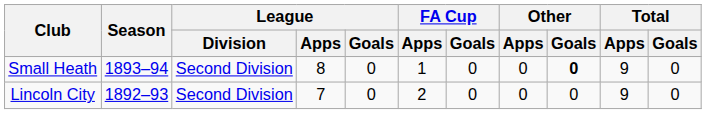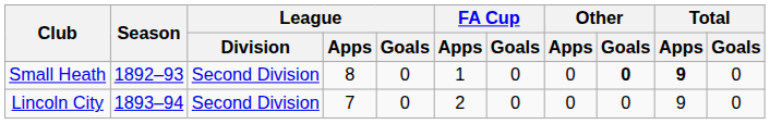Small Heath | Season: 1893–94 -> 1892–93
Small Heath | Total / Apps: normal -> bold
Lincoln City | Season: 1892–93 -> 1893–94
